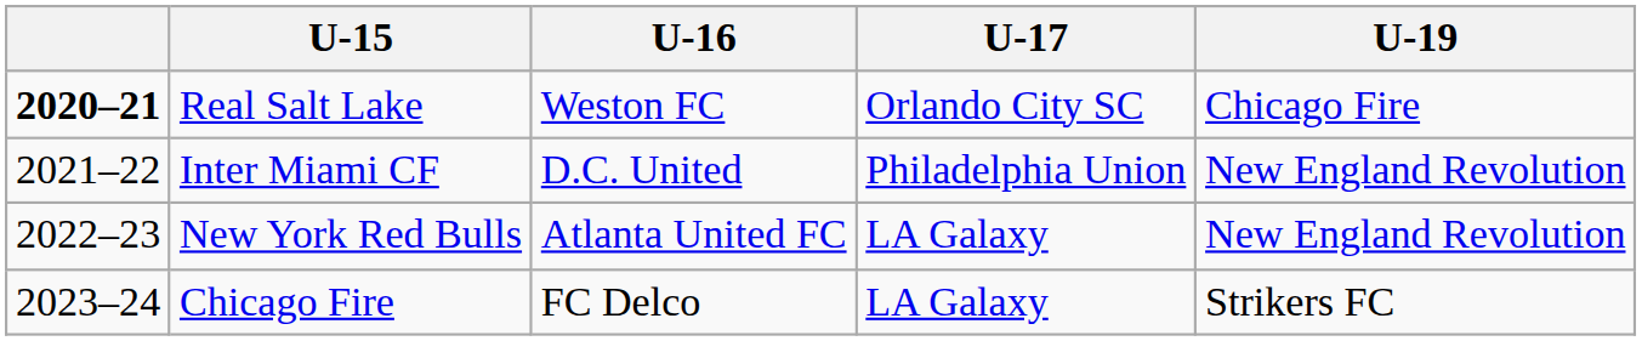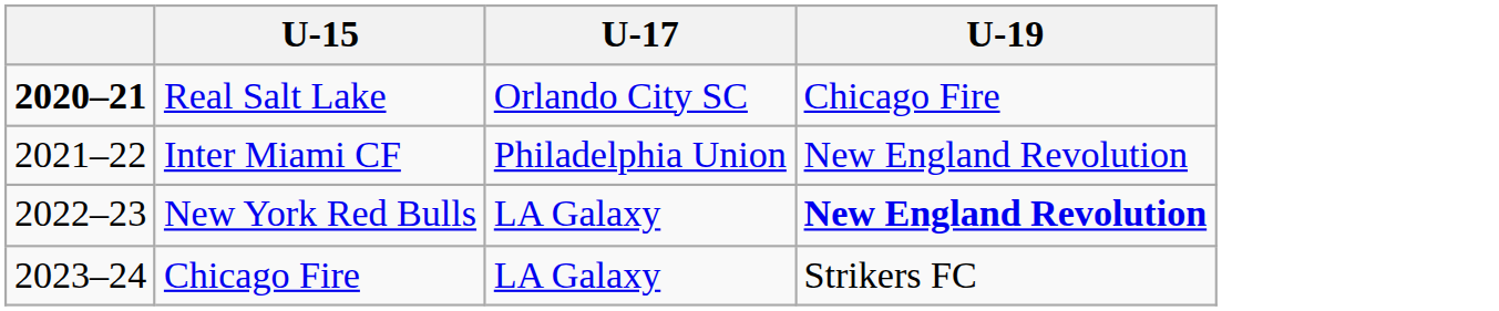- column: U-16 | Weston FC | D.C. United | Atlanta United FC | FC Delco
New York Red Bulls | U-19: normal -> bold
